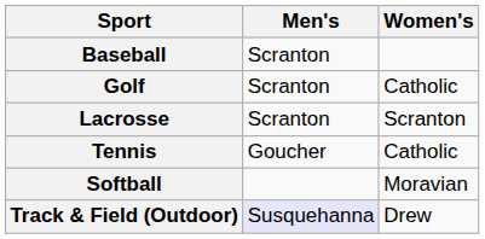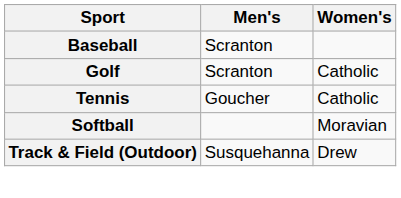- row: Lacrosse | Scranton | Scranton
Track & Field (Outdoor) | Men's: lavender background -> no background
